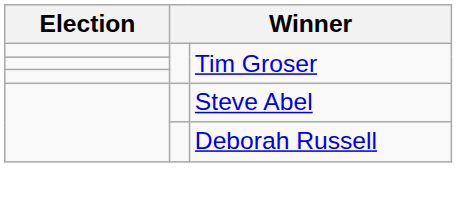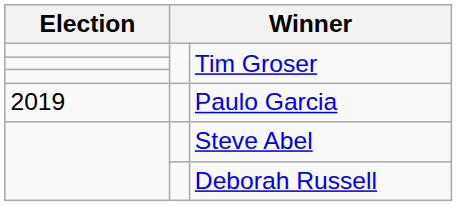+ row: 2019 | Paulo Garcia
